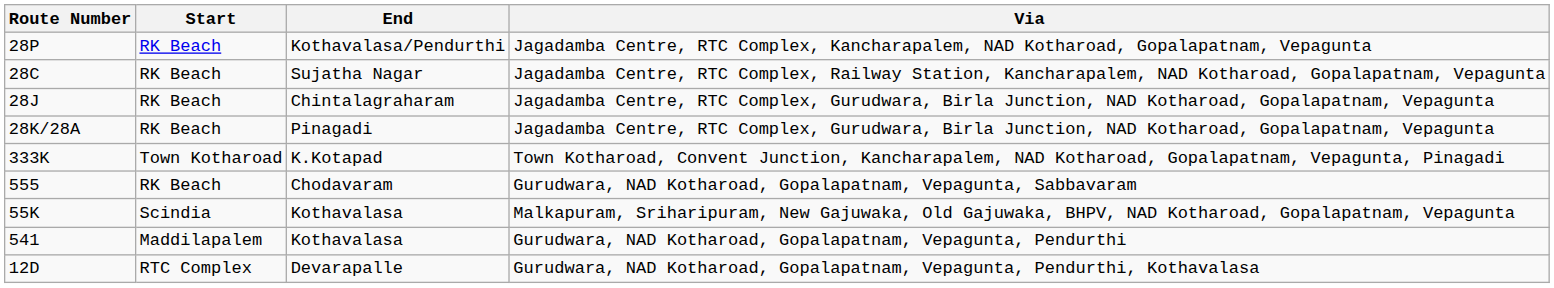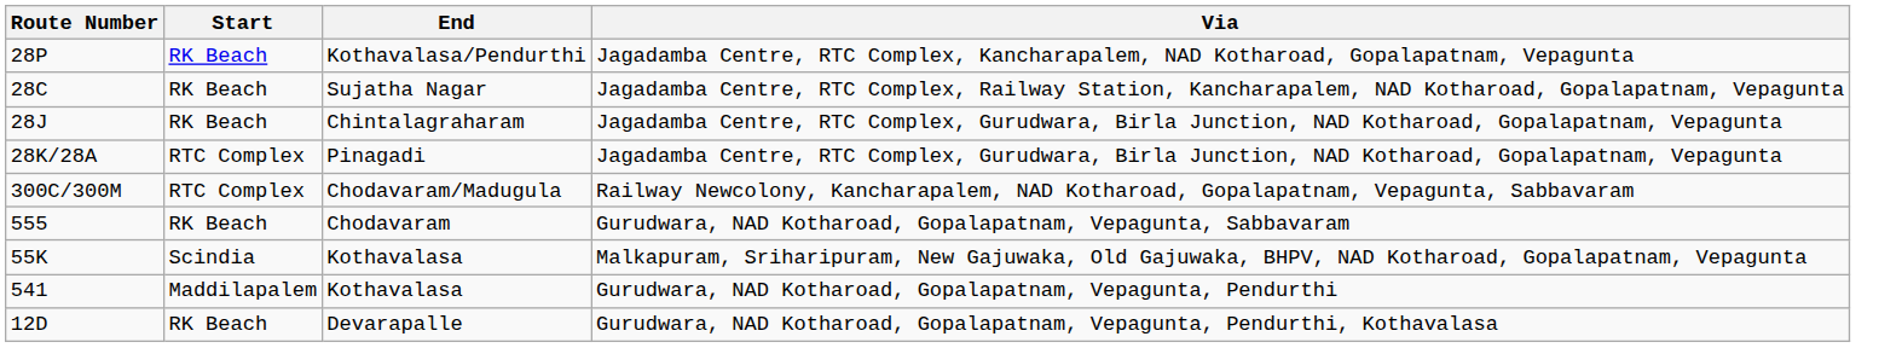Pinagadi | Start: RK Beach -> RTC Complex
- row: 333K | Town Kotharoad | K.Kotapad | Town Kotharoad, Convent Junction, Kancharapalem, NAD Kotharoad, Gopalapatnam, Vepagunta, Pinagadi
+ row: 300C/300M | RTC Complex | Chodavaram/Madugula | Railway Newcolony, Kancharapalem, NAD Kotharoad, Gopalapatnam, Vepagunta, Sabbavaram
Devarapalle | Start: RTC Complex -> RK Beach
